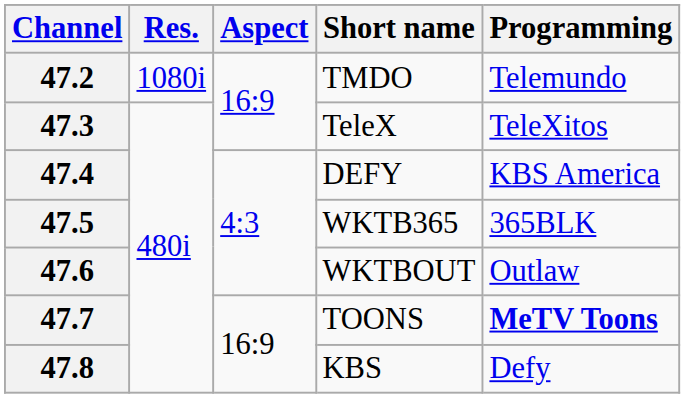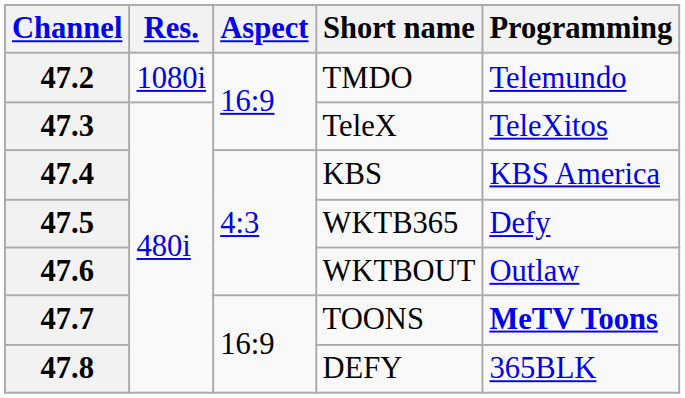47.4 | Short name: DEFY -> KBS
47.5 | Programming: 365BLK -> Defy
47.8 | Short name: KBS -> DEFY
47.8 | Programming: Defy -> 365BLK
